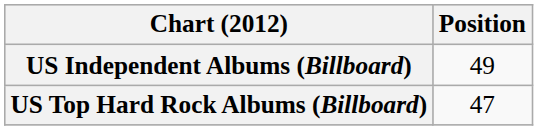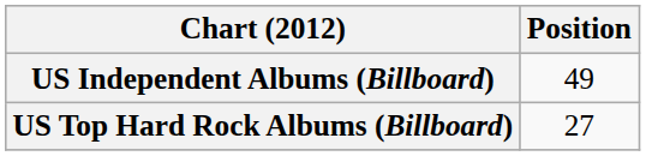US Top Hard Rock Albums (Billboard) | Position: 47 -> 27
